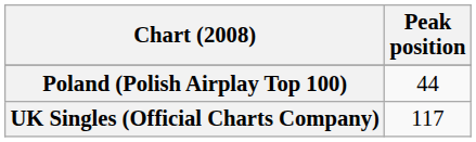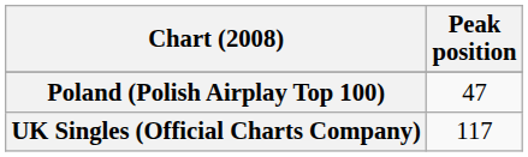Poland (Polish Airplay Top 100) | Peak position: 44 -> 47
